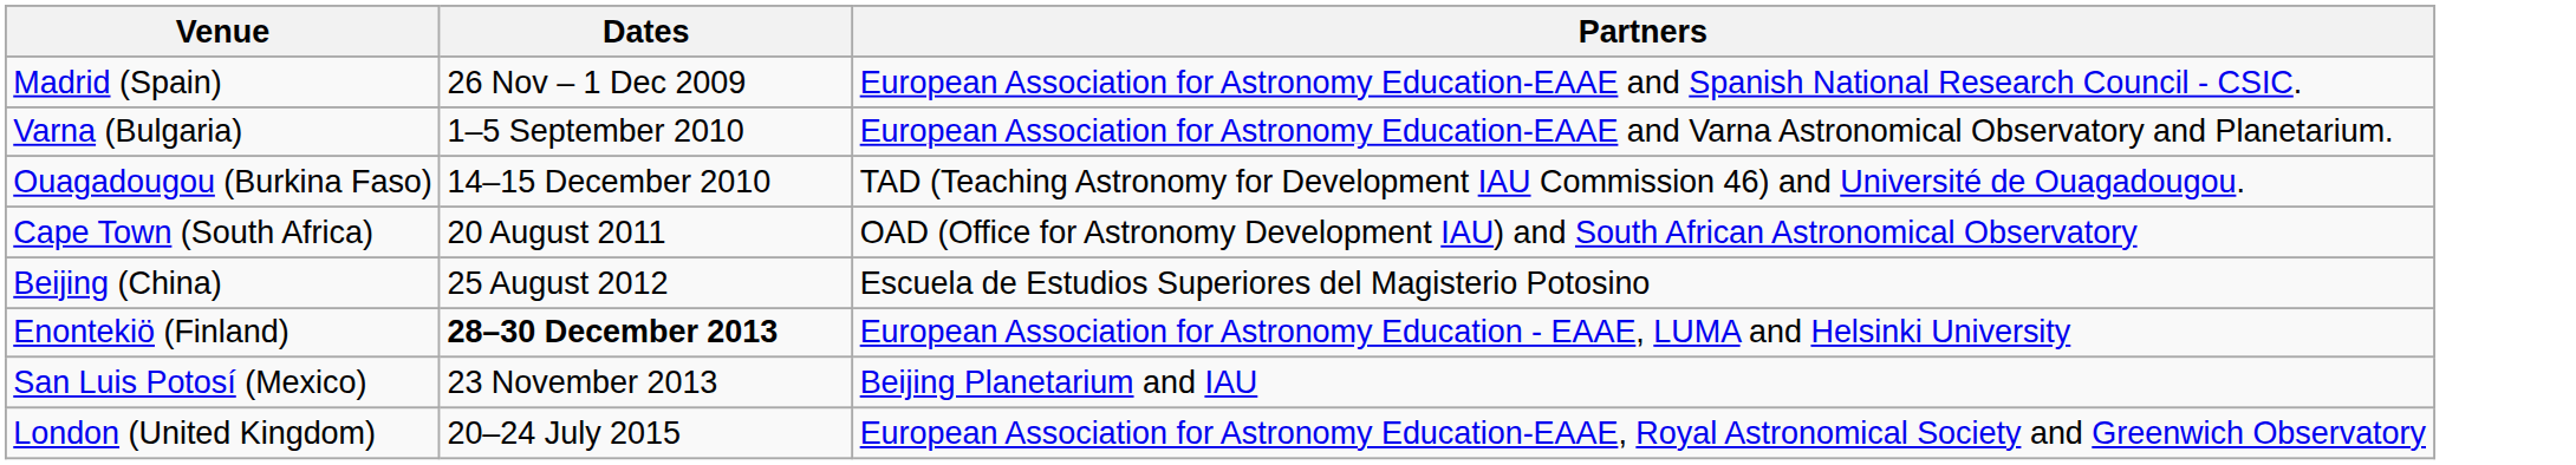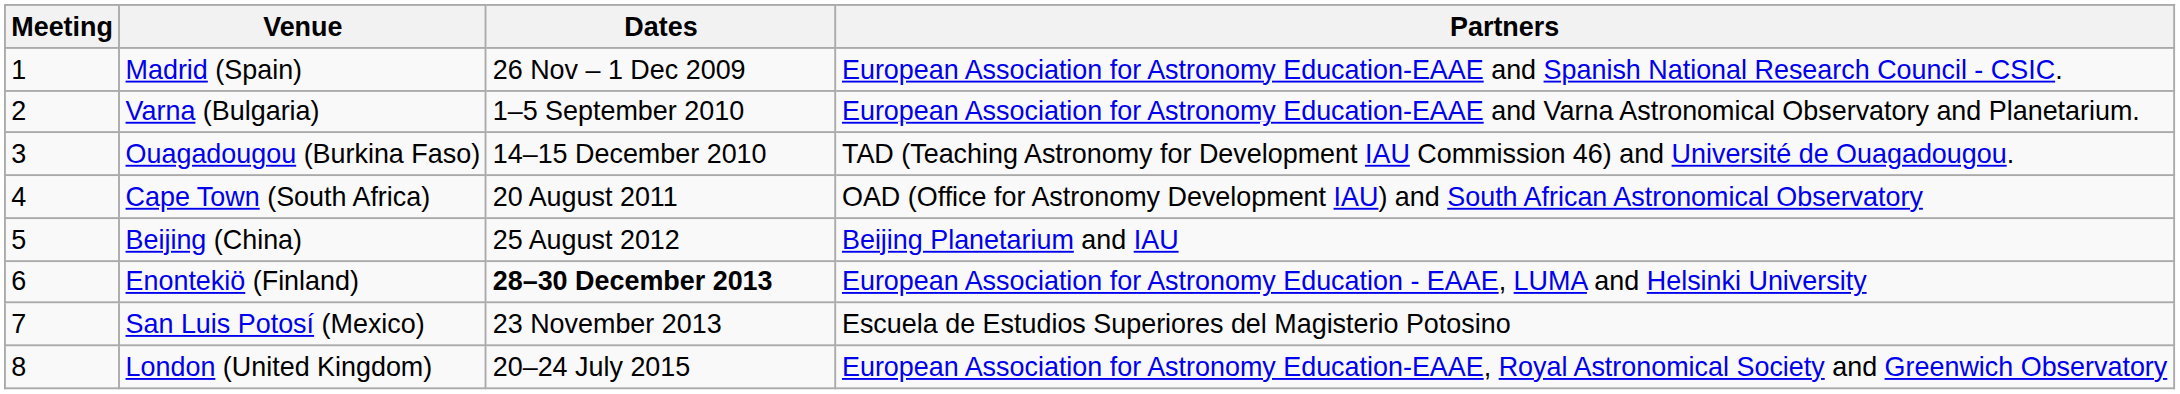+ column: Meeting | 1 | 2 | 3 | 4 | 5 | 6 | 7 | 8
Beijing (China) | Partners: Escuela de Estudios Superiores del Magisterio Potosino -> Beijing Planetarium and IAU
San Luis Potosí (Mexico) | Partners: Beijing Planetarium and IAU -> Escuela de Estudios Superiores del Magisterio Potosino
